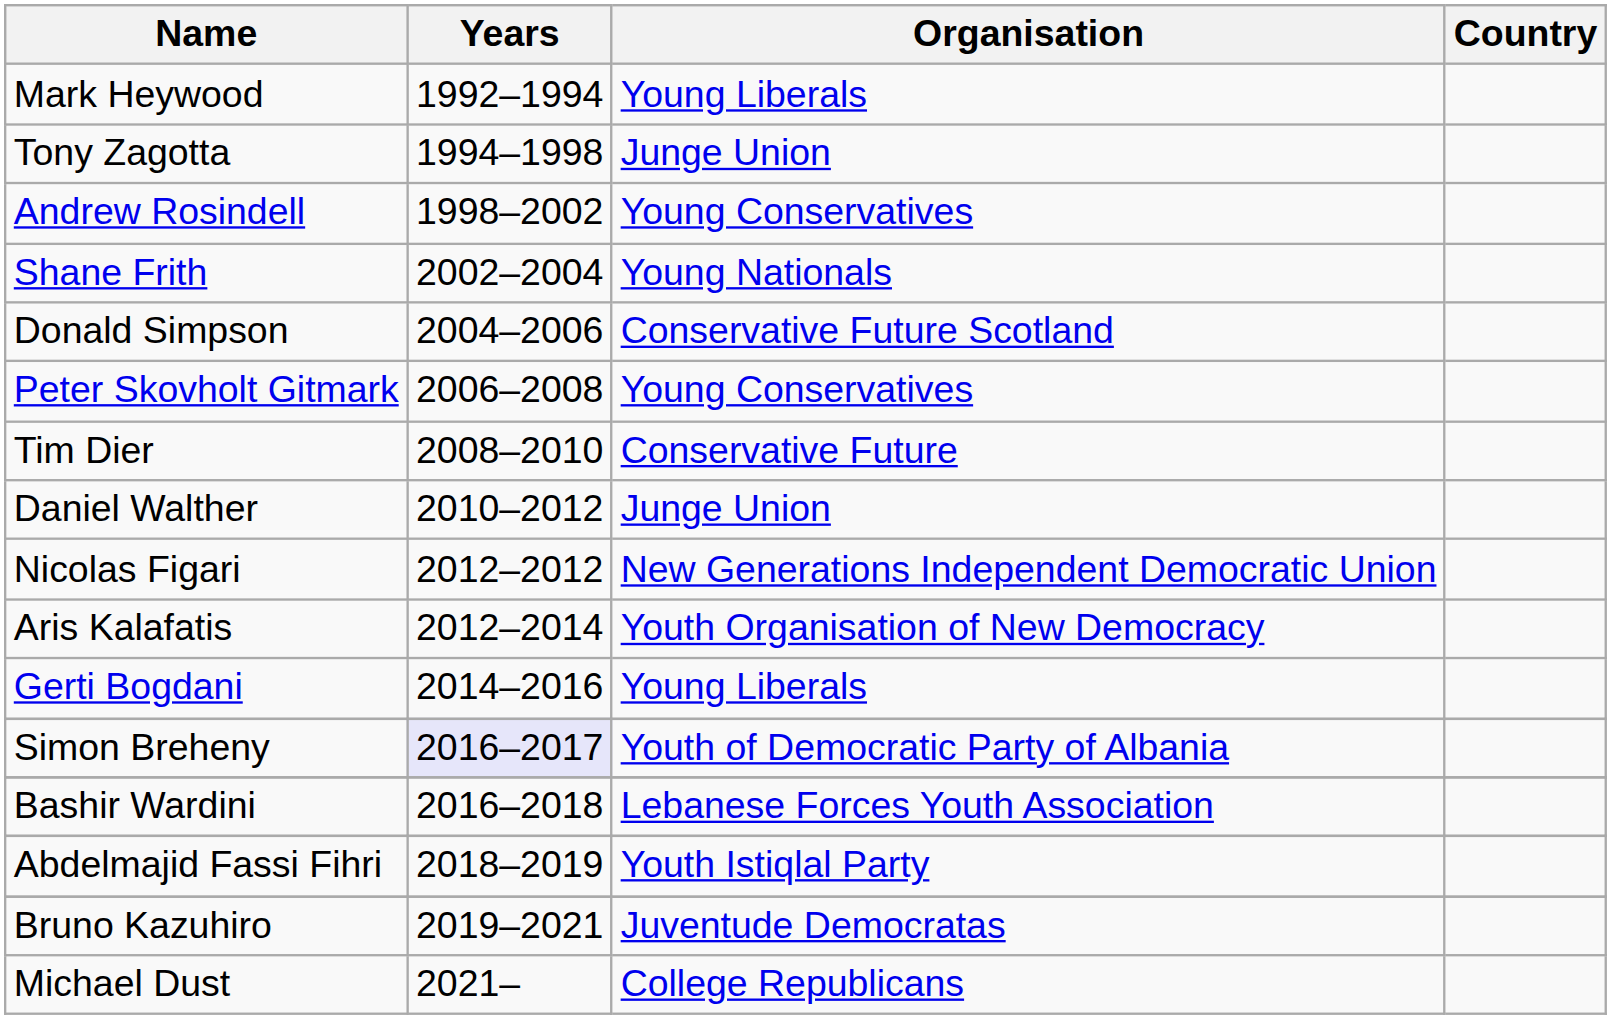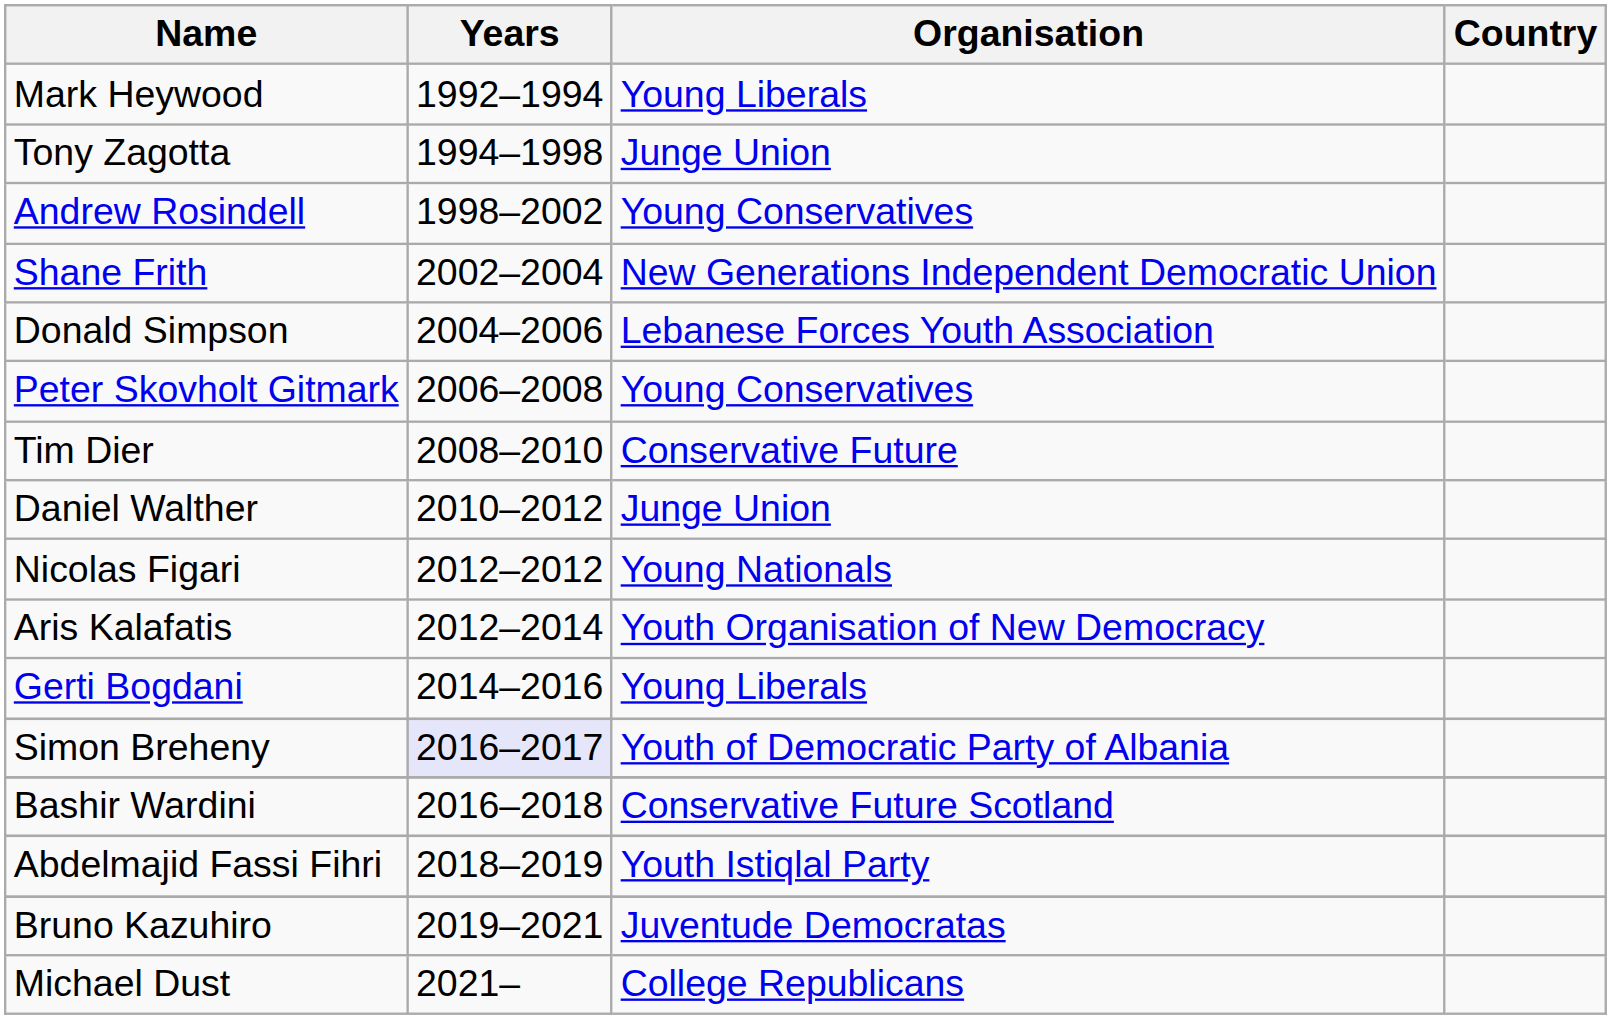Shane Frith | Organisation: Young Nationals -> New Generations Independent Democratic Union
Donald Simpson | Organisation: Conservative Future Scotland -> Lebanese Forces Youth Association
Nicolas Figari | Organisation: New Generations Independent Democratic Union -> Young Nationals
Bashir Wardini | Organisation: Lebanese Forces Youth Association -> Conservative Future Scotland
